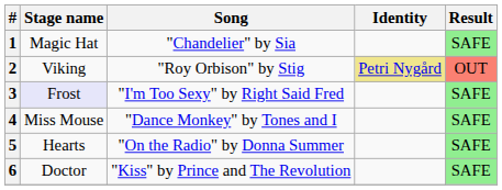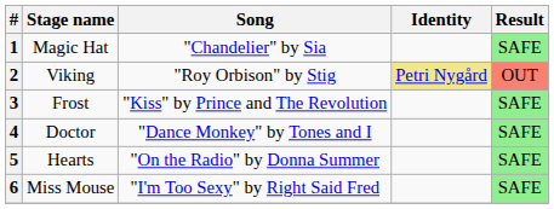3 | Stage name: lavender background -> no background
3 | Song: "I'm Too Sexy" by Right Said Fred -> "Kiss" by Prince and The Revolution
4 | Stage name: Miss Mouse -> Doctor
6 | Stage name: Doctor -> Miss Mouse
6 | Song: "Kiss" by Prince and The Revolution -> "I'm Too Sexy" by Right Said Fred
